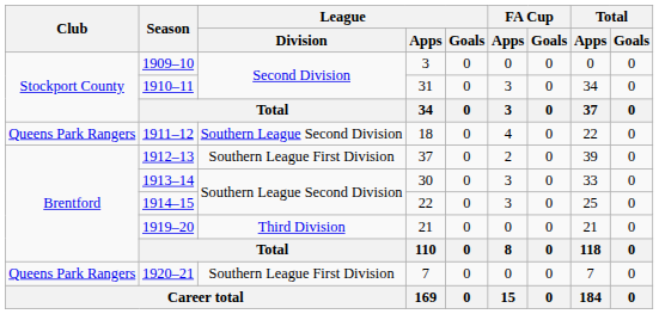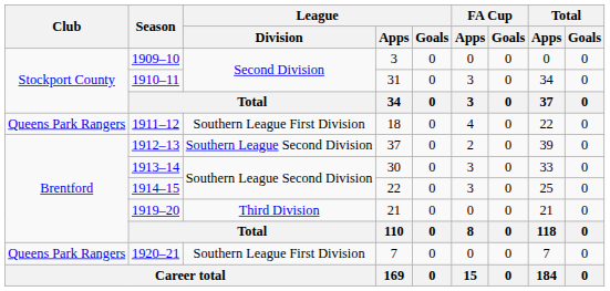1911–12 | League / Division: Southern League Second Division -> Southern League First Division
1912–13 | League / Division: Southern League First Division -> Southern League Second Division
